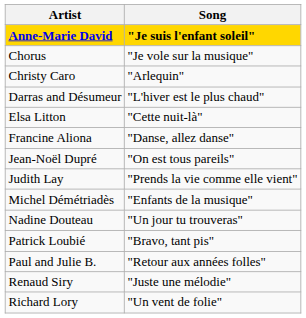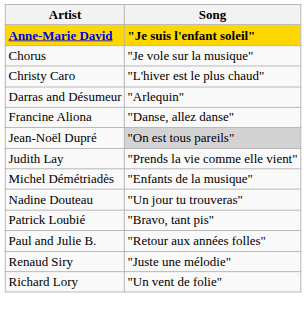Christy Caro | Song: "Arlequin" -> "L'hiver est le plus chaud"
Darras and Désumeur | Song: "L'hiver est le plus chaud" -> "Arlequin"
- row: Elsa Litton | "Cette nuit-là"
Jean-Noël Dupré | Song: no background -> lightgrey background
